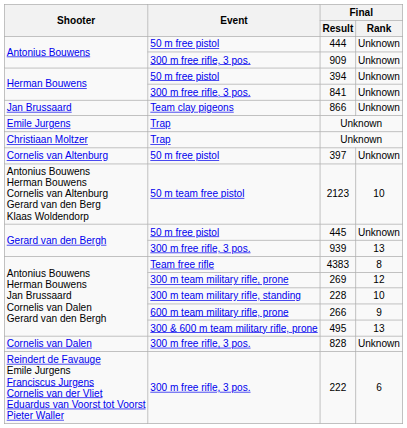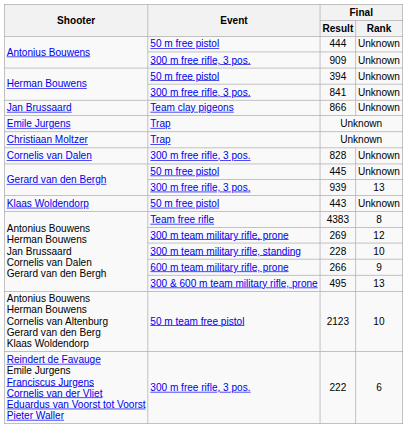- row: Cornelis van Altenburg | 50 m free pistol | 397 | Unknown
rows swapped: 828 <-> 2123
+ row: Klaas Woldendorp | 50 m free pistol | 443 | Unknown
